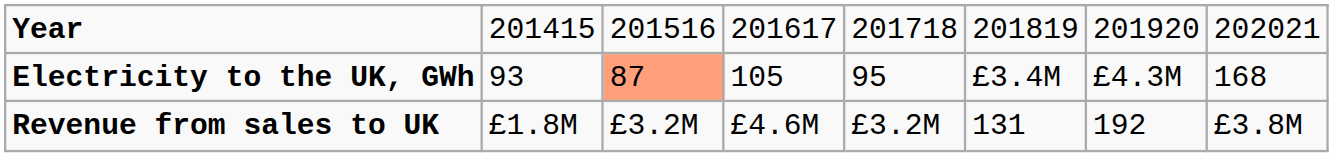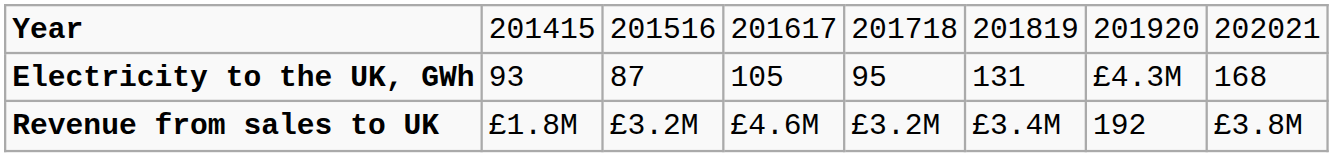Electricity to the UK, GWh | column 3: lightsalmon background -> no background
Electricity to the UK, GWh | column 6: £3.4M -> 131
Revenue from sales to UK | column 6: 131 -> £3.4M
